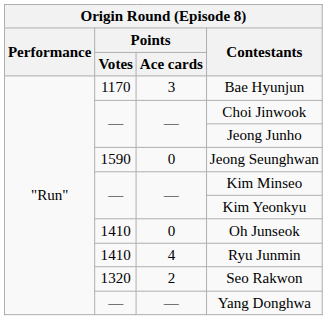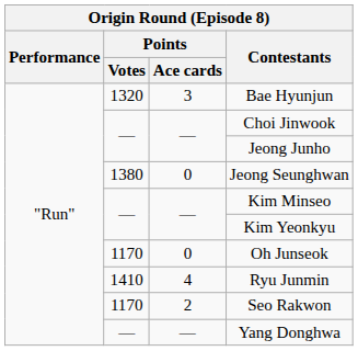Bae Hyunjun | Points / Votes: 1170 -> 1320
Jeong Seunghwan | Points / Votes: 1590 -> 1380
Oh Junseok | Points / Votes: 1410 -> 1170
Seo Rakwon | Points / Votes: 1320 -> 1170
